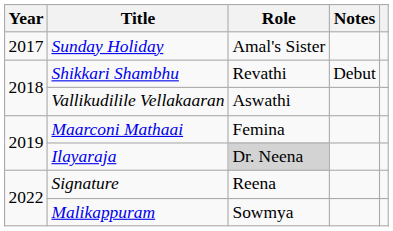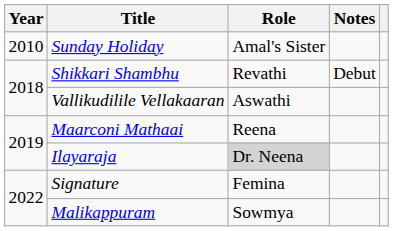Sunday Holiday | Year: 2017 -> 2010
Maarconi Mathaai | Role: Femina -> Reena
Signature | Role: Reena -> Femina
